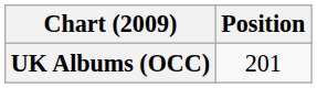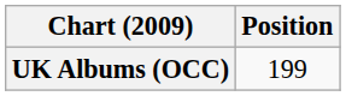UK Albums (OCC) | Position: 201 -> 199
